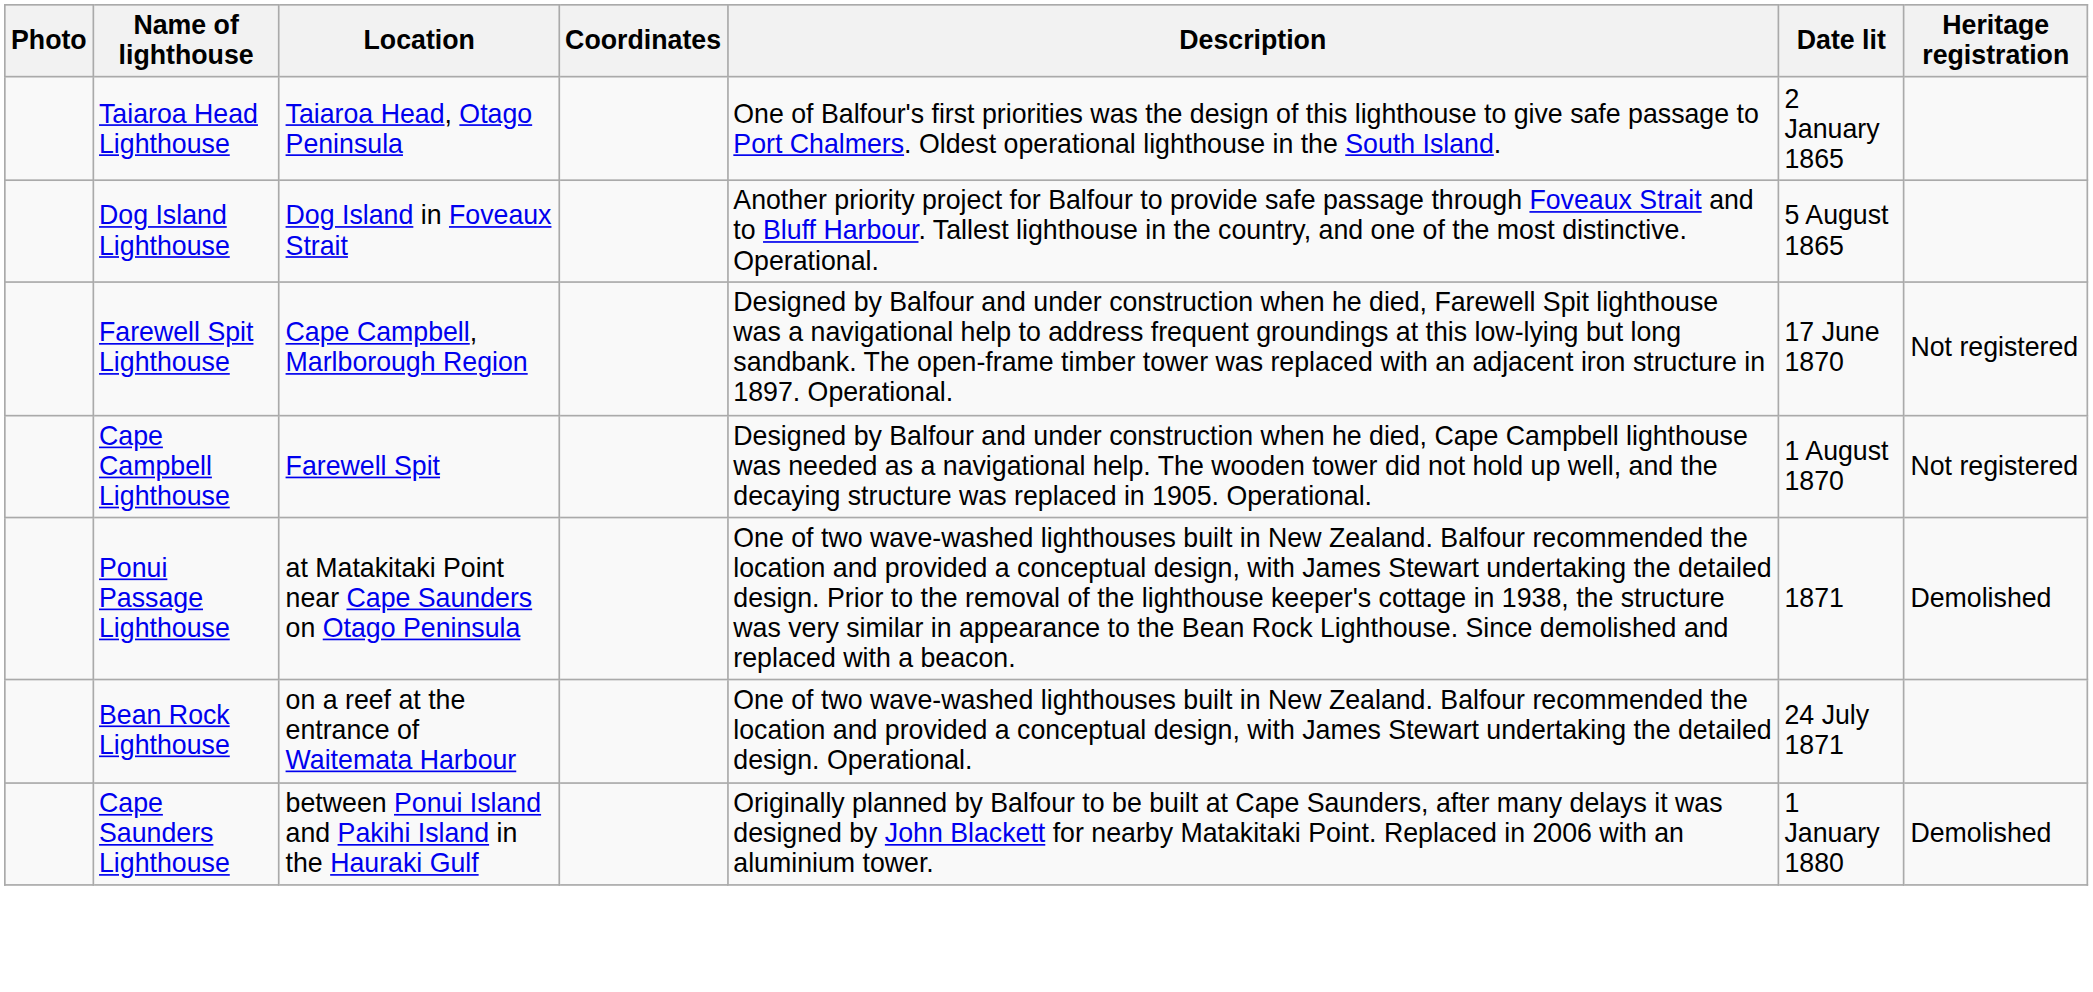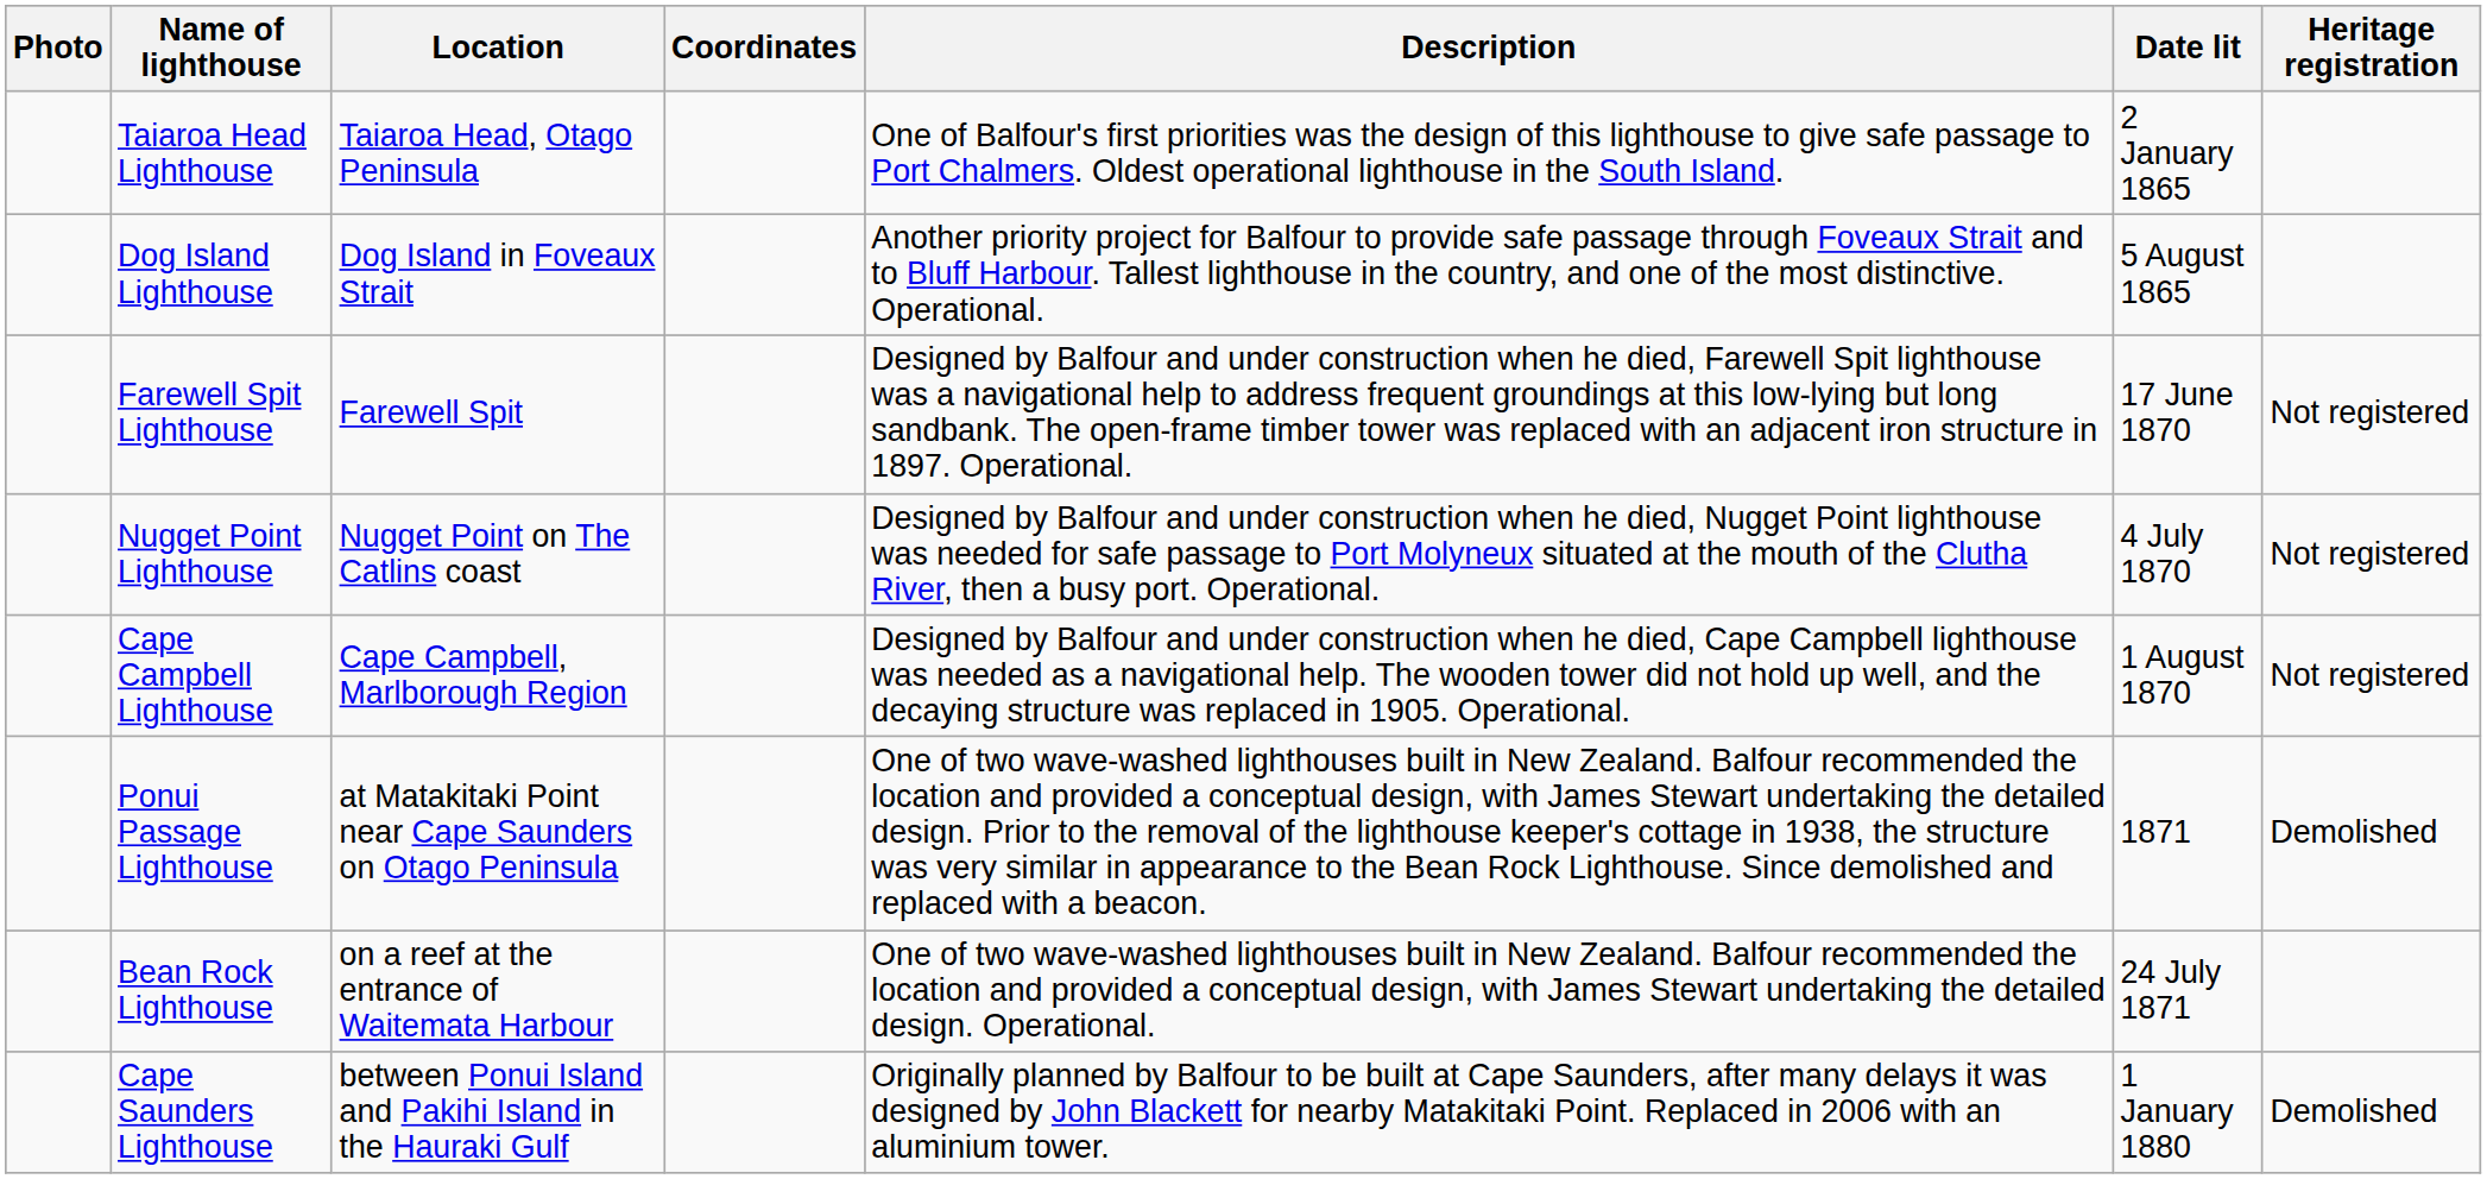Farewell Spit Lighthouse | Location: Cape Campbell, Marlborough Region -> Farewell Spit
+ row: Nugget Point Lighthouse | Nugget Point on The Catlins coast | Designed by Balfour and under construction when he died, Nugget Point lighthouse was needed for safe passage to Port Molyneux situated at the mouth of the Clutha River, then a busy port. Operational. | 4 July 1870 | Not registered
Cape Campbell Lighthouse | Location: Farewell Spit -> Cape Campbell, Marlborough Region
